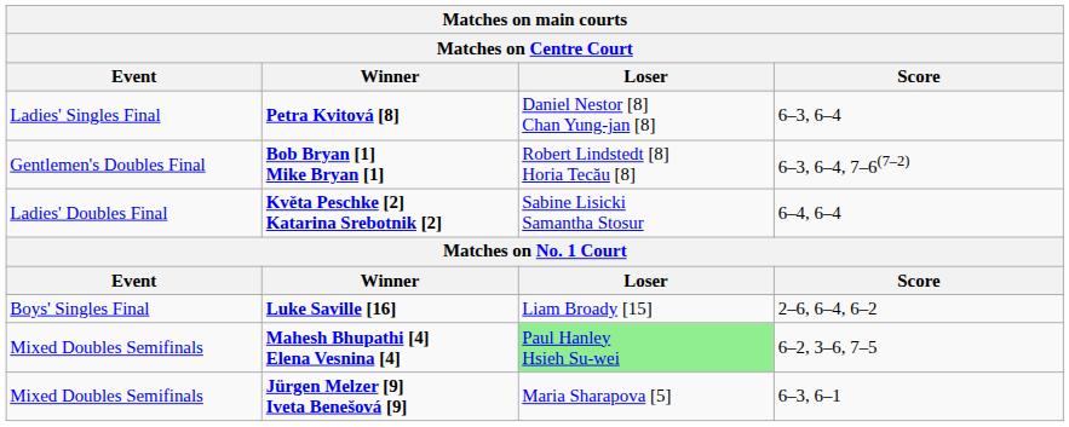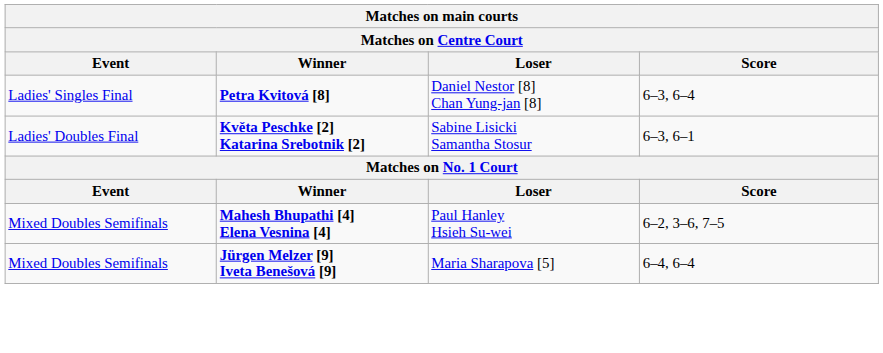- row: Gentlemen's Doubles Final | Bob Bryan [1] Mike Bryan [1] | Robert Lindstedt [8] Horia Tecău [8] | 6–3, 6–4, 7–6(7–2)
Květa Peschke [2] Katarina Srebotnik [2] | Score: 6–4, 6–4 -> 6–3, 6–1
- row: Boys' Singles Final | Luke Saville [16] | Liam Broady [15] | 2–6, 6–4, 6–2
Mahesh Bhupathi [4] Elena Vesnina [4] | Loser: lightgreen background -> no background
Jürgen Melzer [9] Iveta Benešová [9] | Score: 6–3, 6–1 -> 6–4, 6–4
